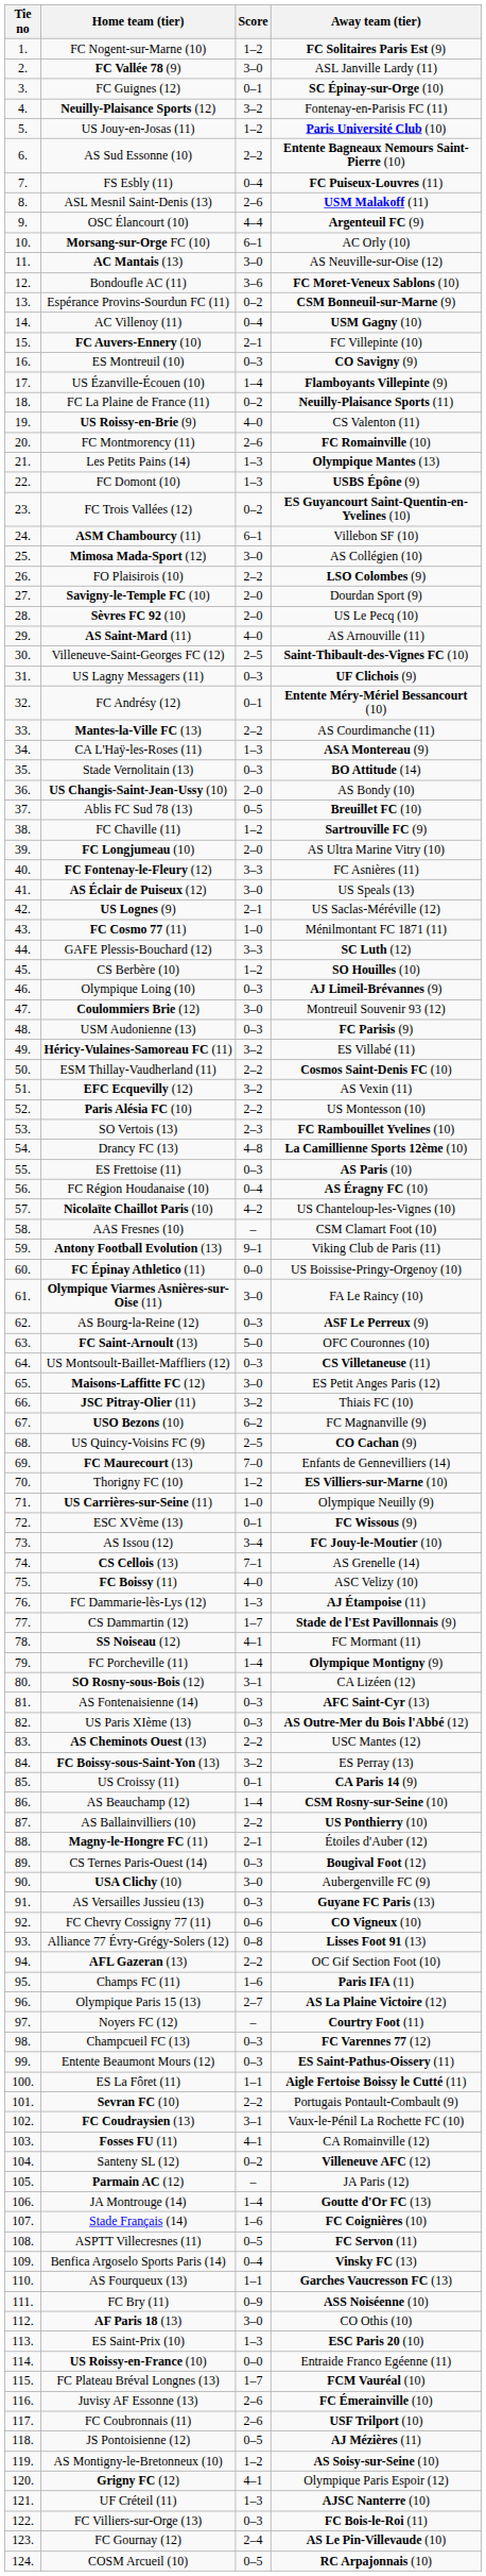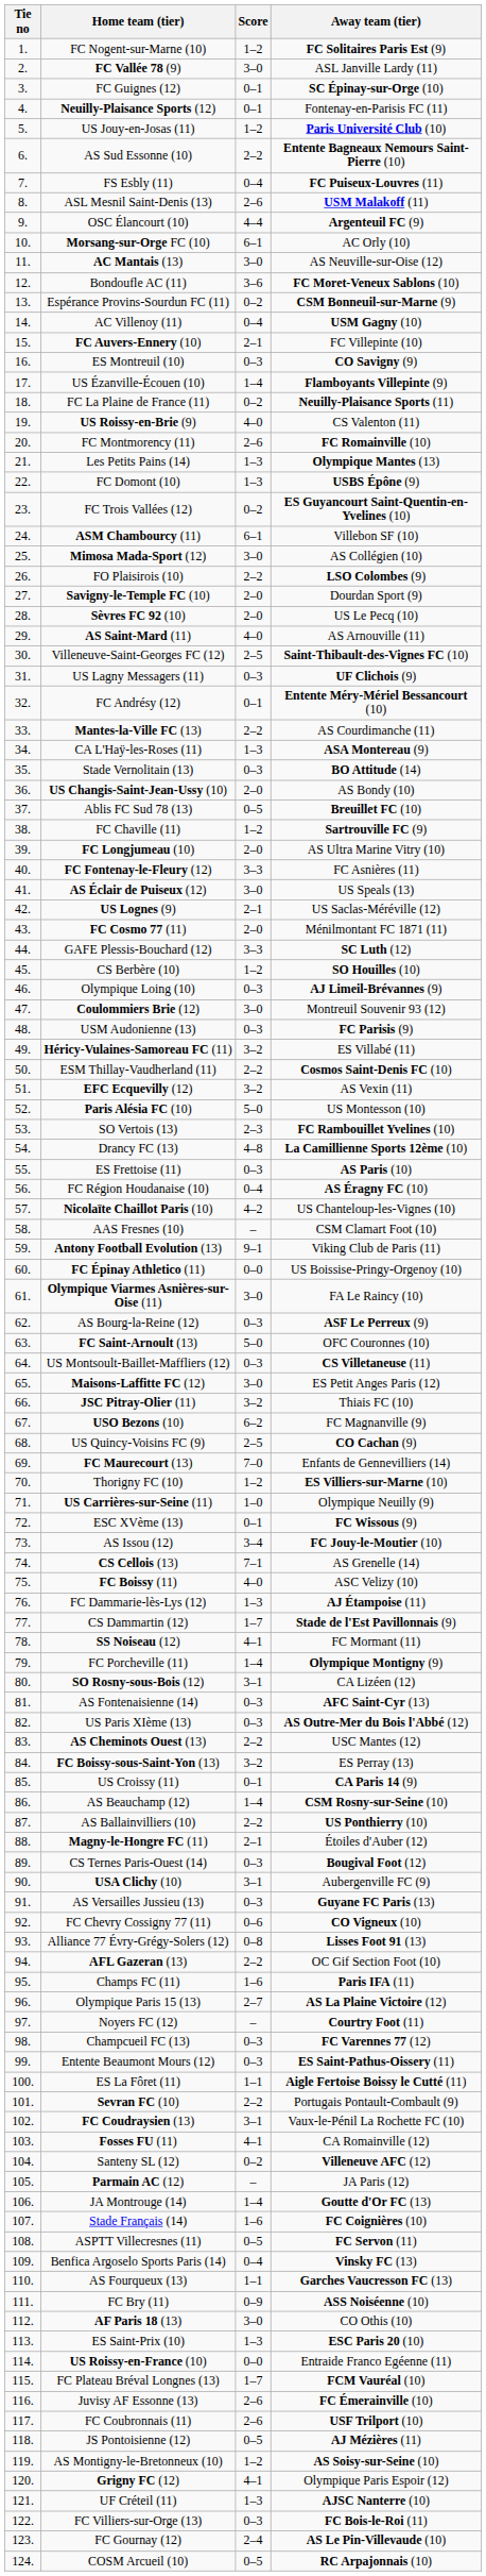Neuilly-Plaisance Sports (12) | Score: 3–2 -> 0–1
FC Cosmo 77 (11) | Score: 1–0 -> 2–0
Paris Alésia FC (10) | Score: 2–2 -> 5–0
USA Clichy (10) | Score: 3–0 -> 3–1
